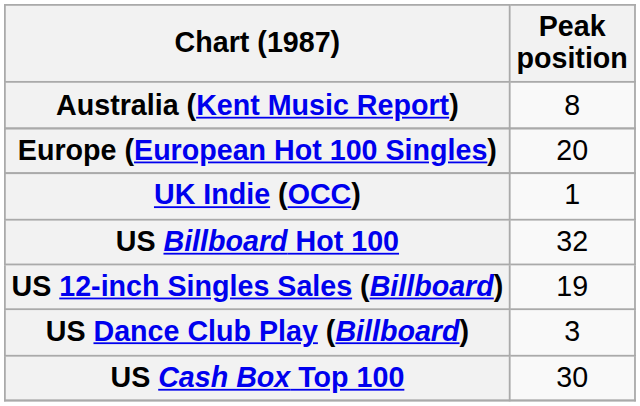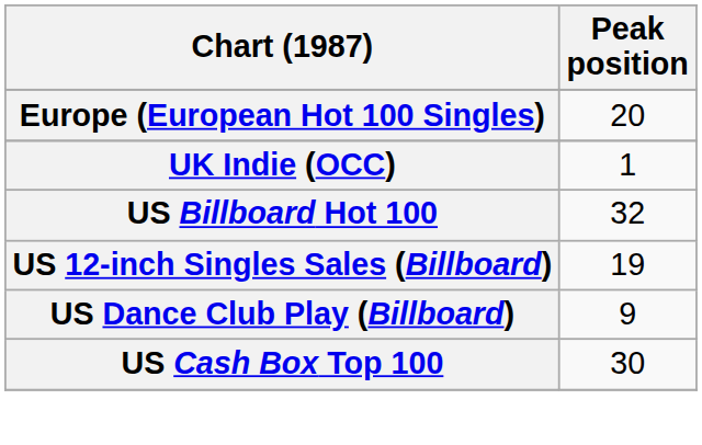- row: Australia (Kent Music Report) | 8
US Dance Club Play (Billboard) | Peak position: 3 -> 9
